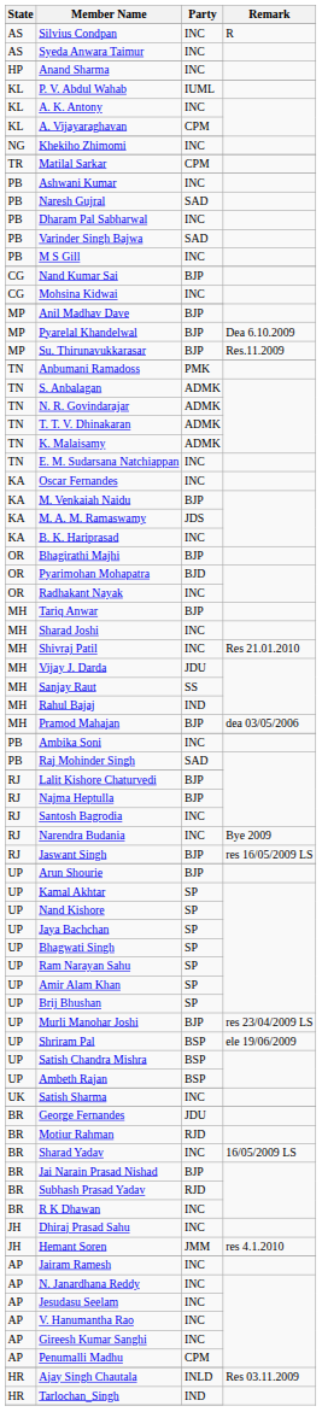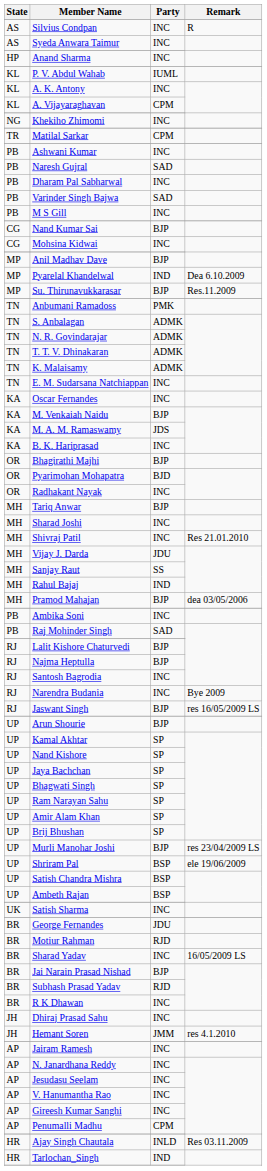Pyarelal Khandelwal | Party: BJP -> IND
